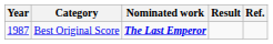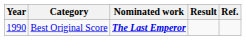Best Original Score | Year: 1987 -> 1990
